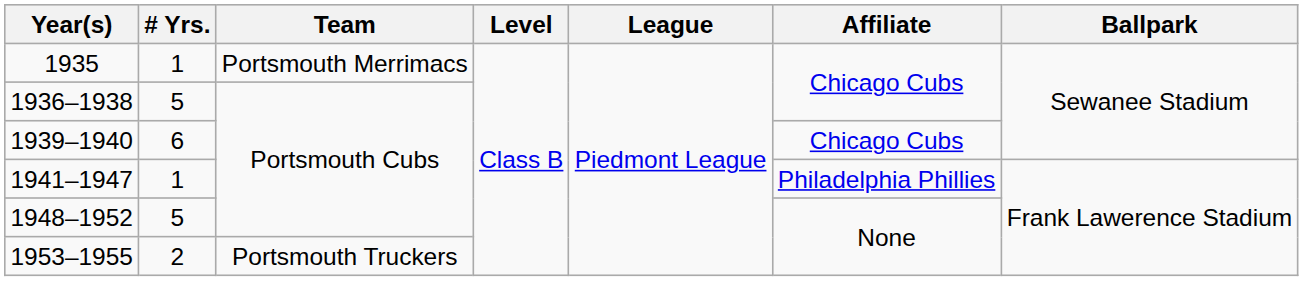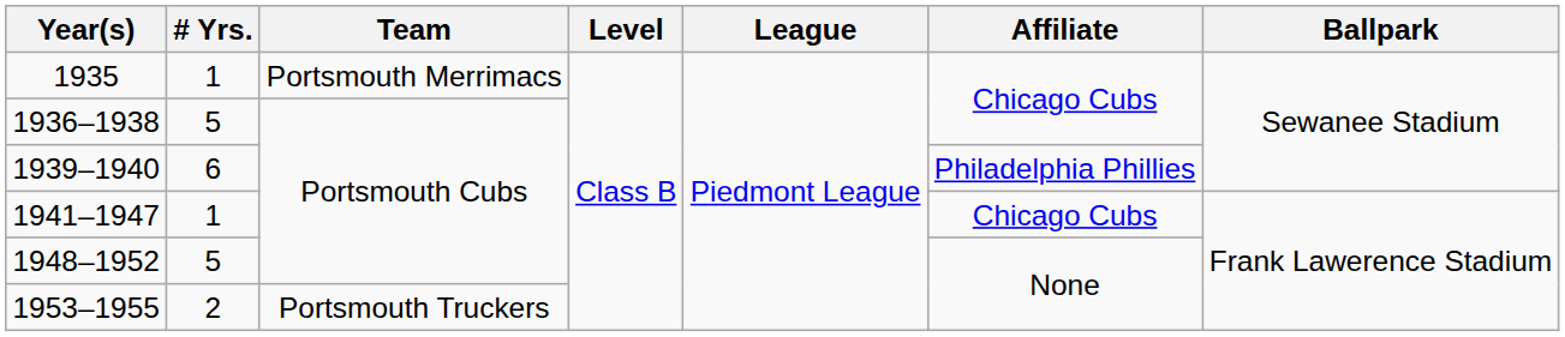1939–1940 | Affiliate: Chicago Cubs -> Philadelphia Phillies
1941–1947 | Affiliate: Philadelphia Phillies -> Chicago Cubs
